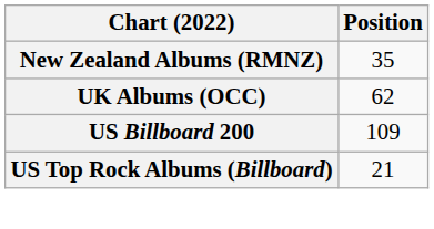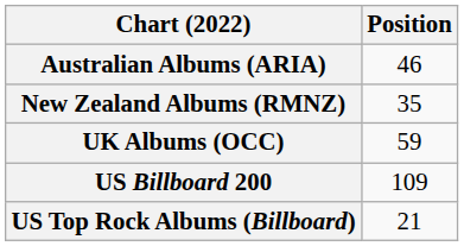+ row: Australian Albums (ARIA) | 46
UK Albums (OCC) | Position: 62 -> 59
